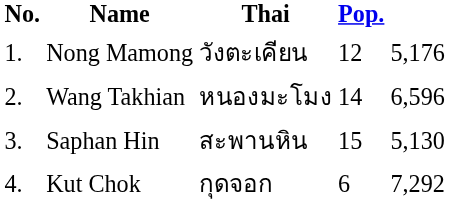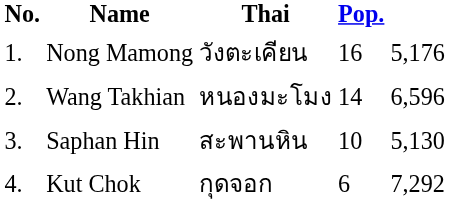Nong Mamong | Pop.: 12 -> 16
Saphan Hin | Pop.: 15 -> 10
